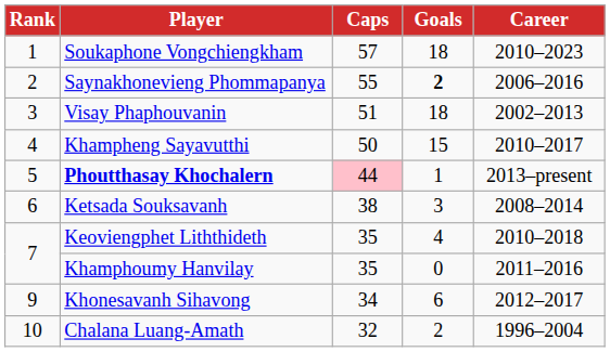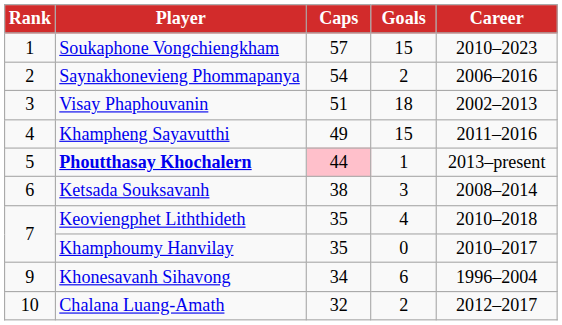Soukaphone Vongchiengkham | Goals: 18 -> 15
Saynakhonevieng Phommapanya | Caps: 55 -> 54
Saynakhonevieng Phommapanya | Goals: bold -> normal
Khampheng Sayavutthi | Caps: 50 -> 49
Khampheng Sayavutthi | Career: 2010–2017 -> 2011–2016
Khamphoumy Hanvilay | Career: 2011–2016 -> 2010–2017
Khonesavanh Sihavong | Career: 2012–2017 -> 1996–2004
Chalana Luang-Amath | Career: 1996–2004 -> 2012–2017
